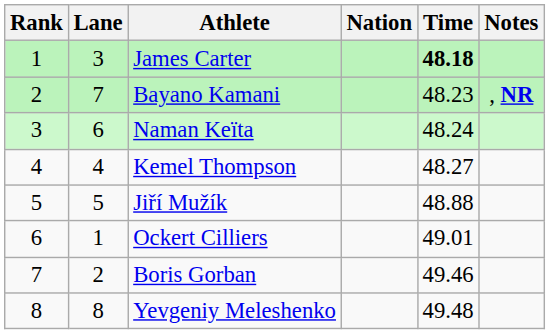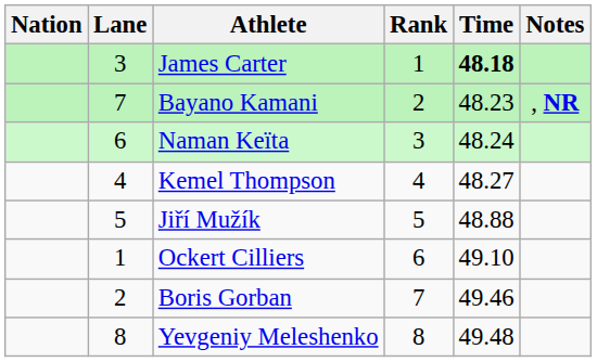columns swapped: Rank <-> Nation
Ockert Cilliers | Time: 49.01 -> 49.10
